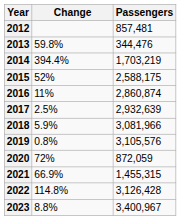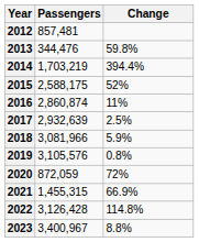columns swapped: Passengers <-> Change
